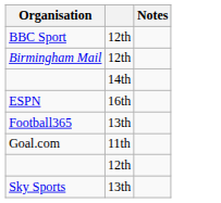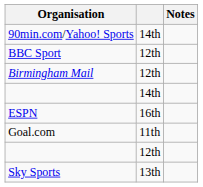+ row: 90min.com/Yahoo! Sports | 14th
- row: Football365 | 13th
